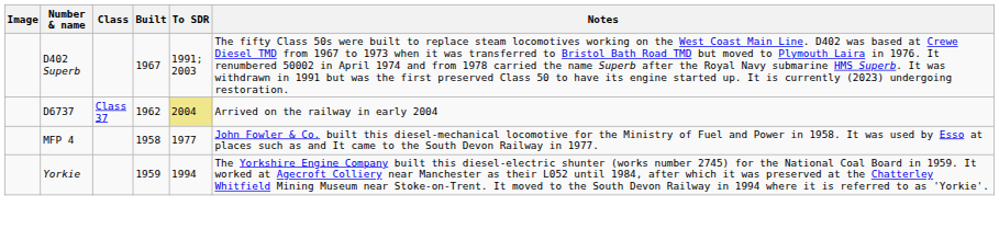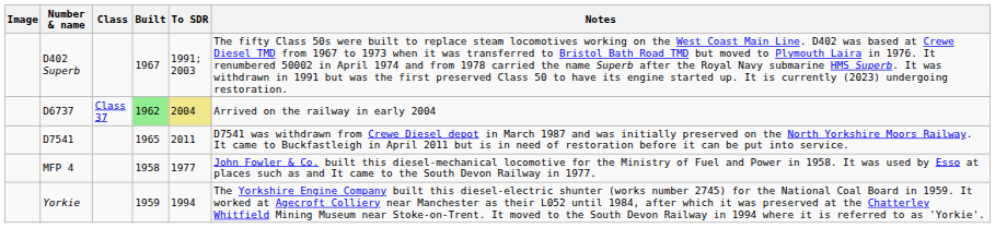D6737 | Built: no background -> lightgreen background
+ row: D7541 | 1965 | 2011 | D7541 was withdrawn from Crewe Diesel depot in March 1987 and was initially preserved on the North Yorkshire Moors Railway. It came to Buckfastleigh in April 2011 but is in need of restoration before it can be put into service.
